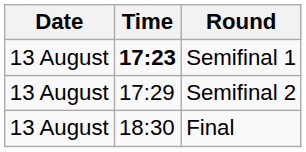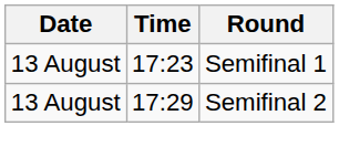Semifinal 1 | Time: bold -> normal
- row: 13 August | 18:30 | Final
